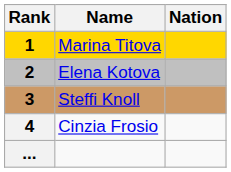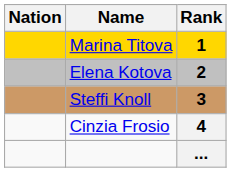columns swapped: Rank <-> Nation
